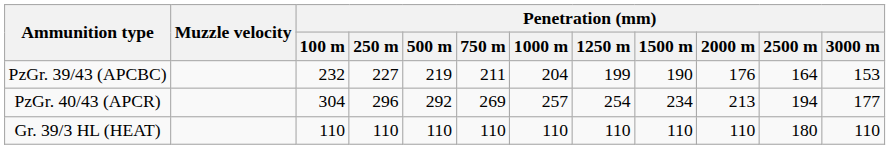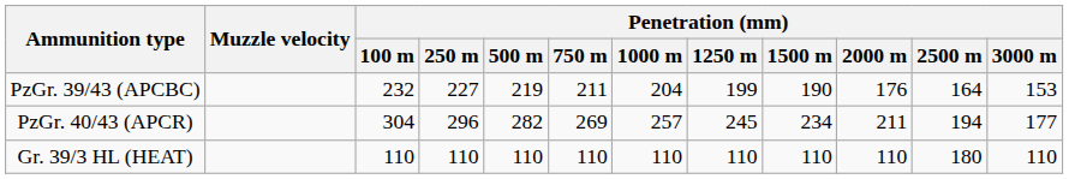PzGr. 40/43 (APCR) | Penetration (mm) / 500 m: 292 -> 282
PzGr. 40/43 (APCR) | Penetration (mm) / 1250 m: 254 -> 245
PzGr. 40/43 (APCR) | Penetration (mm) / 2000 m: 213 -> 211
